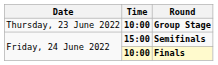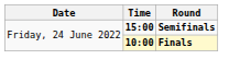- row: Thursday, 23 June 2022 | 10:00 | Group Stage
